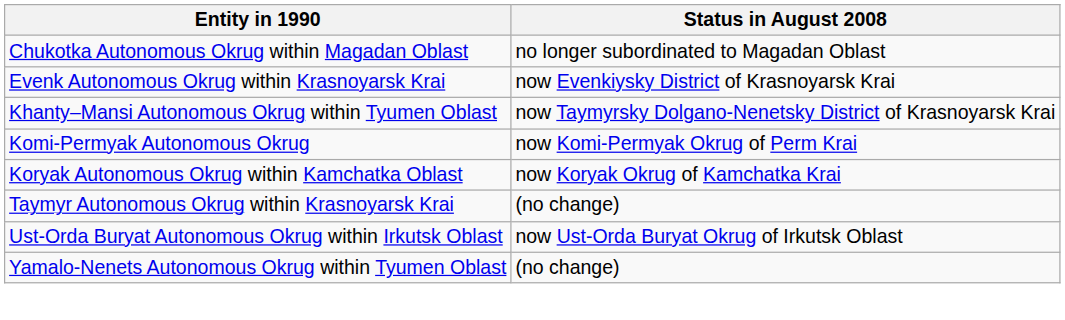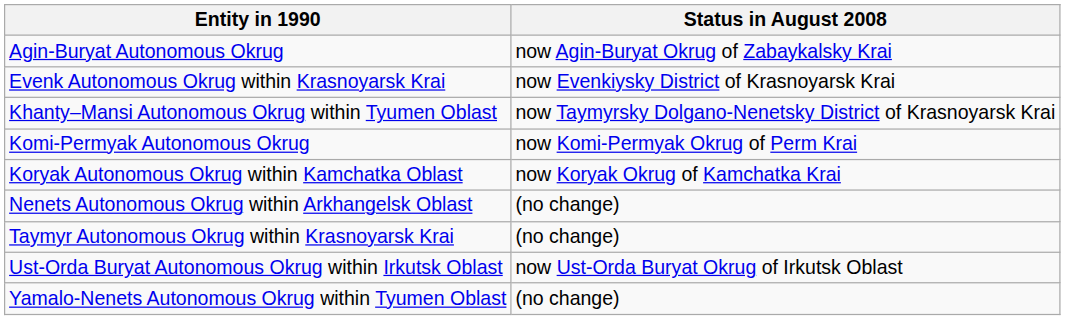+ row: Agin-Buryat Autonomous Okrug | now Agin-Buryat Okrug of Zabaykalsky Krai
- row: Chukotka Autonomous Okrug within Magadan Oblast | no longer subordinated to Magadan Oblast
+ row: Nenets Autonomous Okrug within Arkhangelsk Oblast | (no change)
